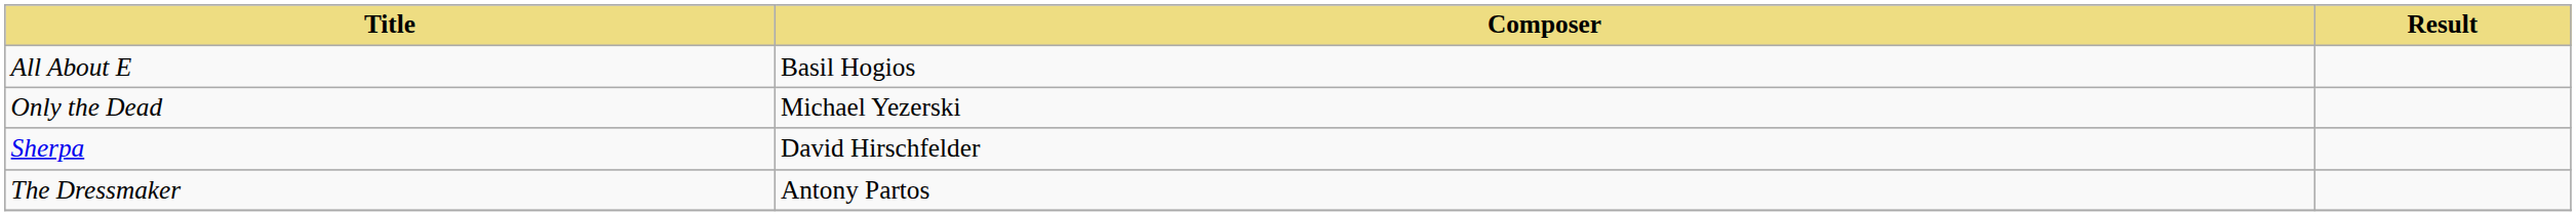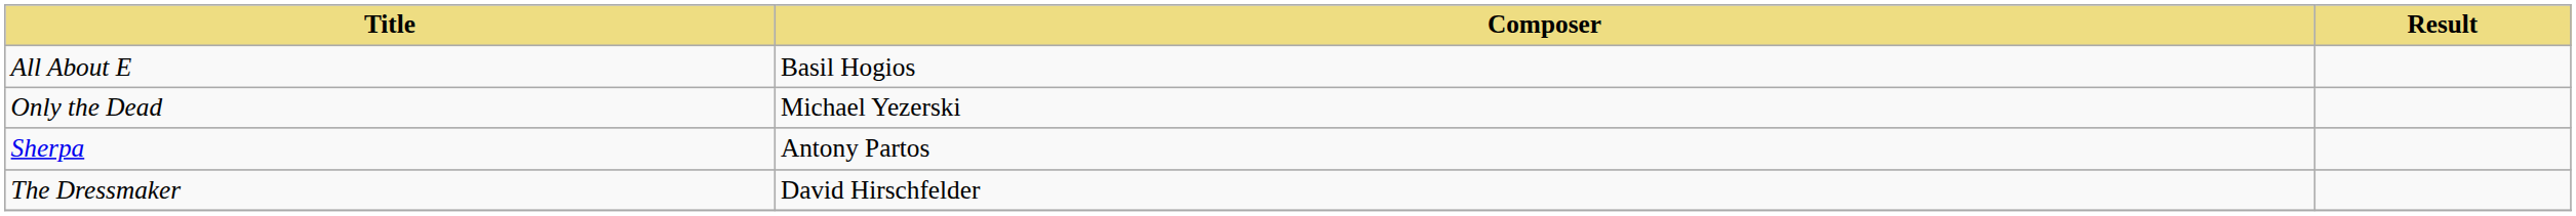Sherpa | Composer: David Hirschfelder -> Antony Partos
The Dressmaker | Composer: Antony Partos -> David Hirschfelder
